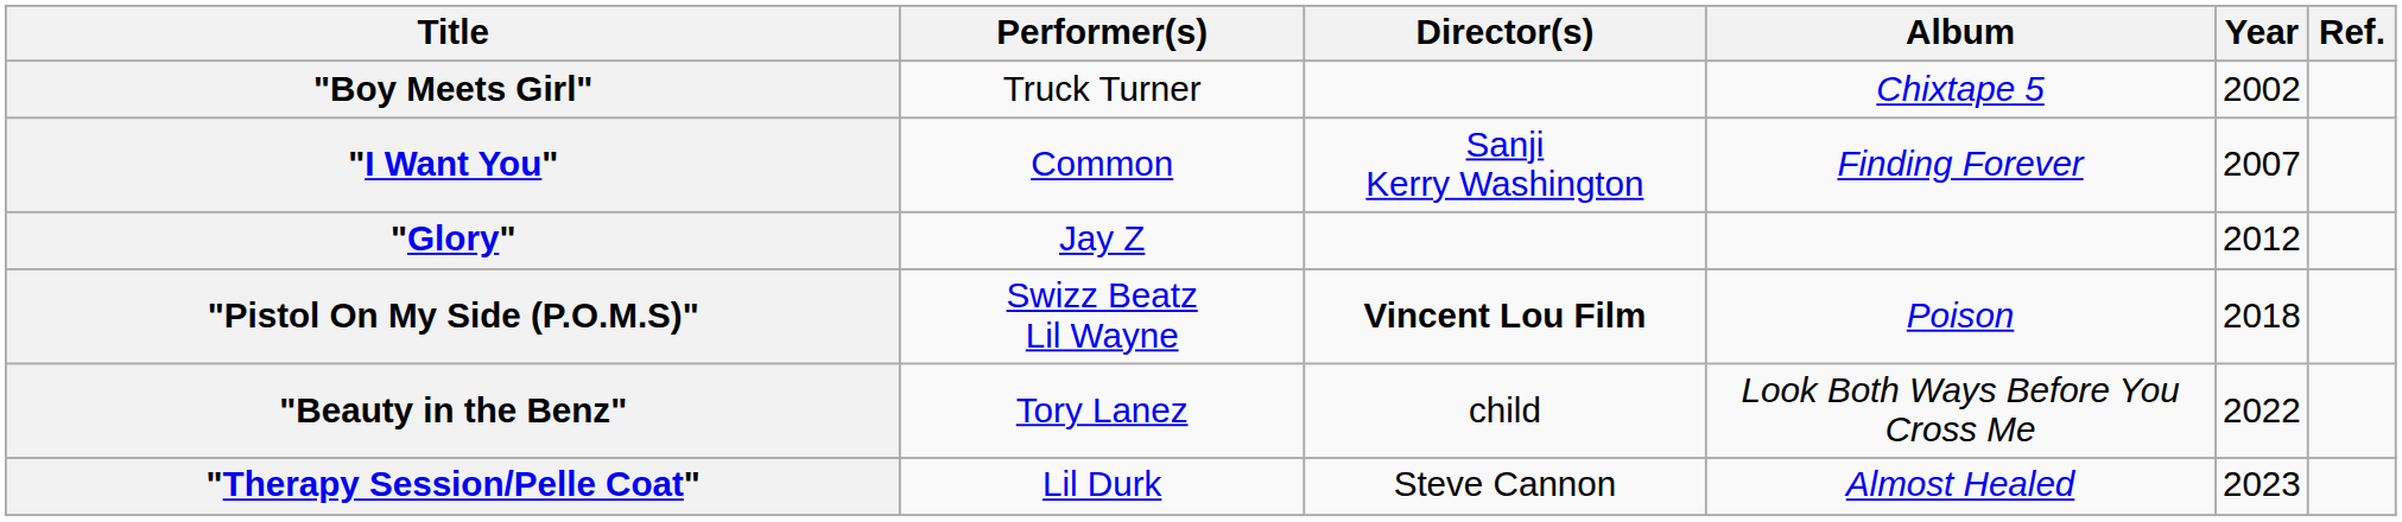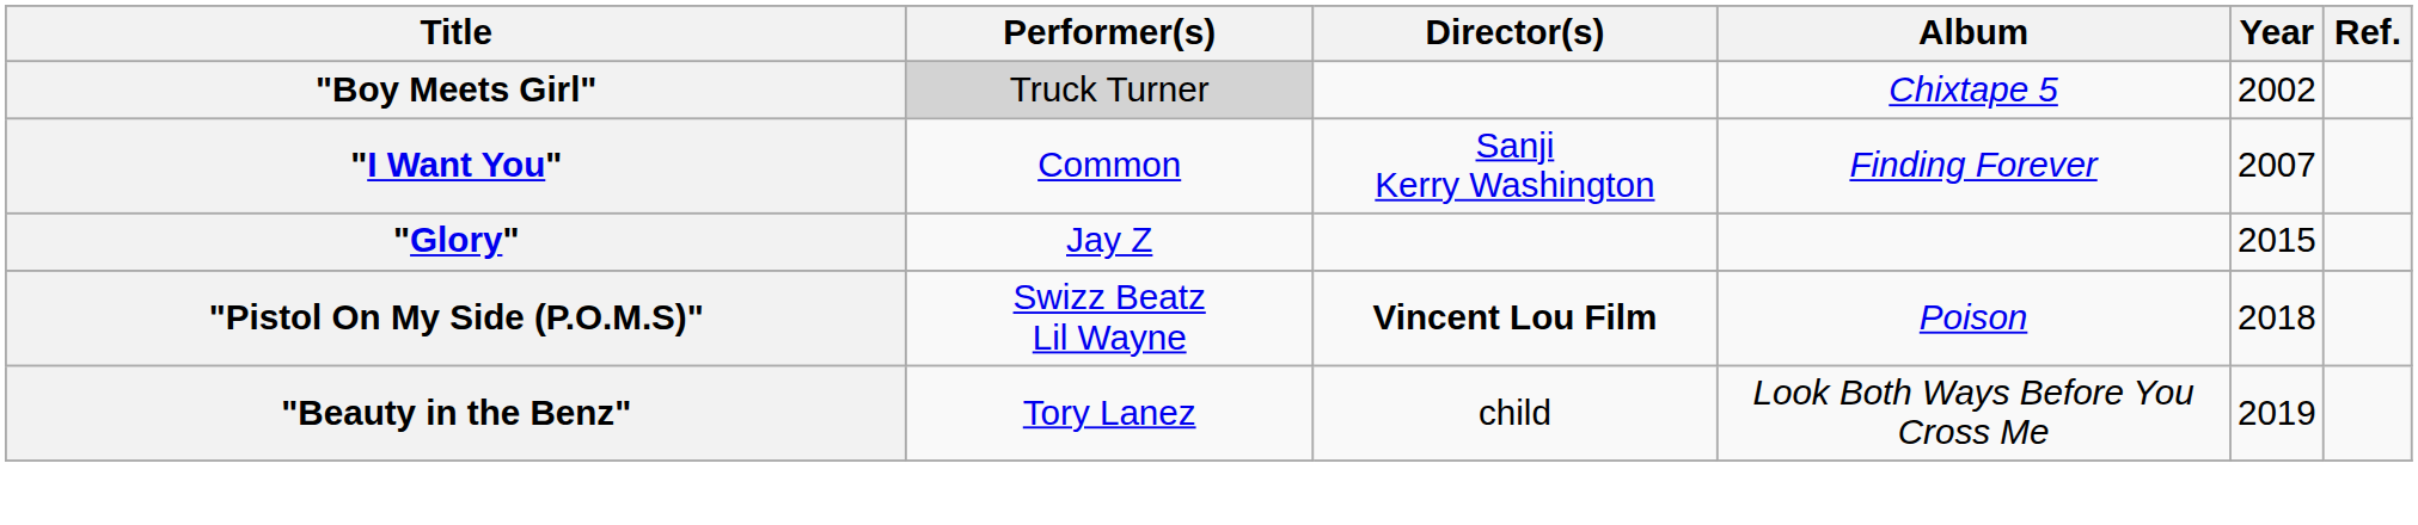"Boy Meets Girl" | Performer(s): no background -> lightgrey background
"Glory" | Year: 2012 -> 2015
"Beauty in the Benz" | Year: 2022 -> 2019
- row: "Therapy Session/Pelle Coat" | Lil Durk | Steve Cannon | Almost Healed | 2023
